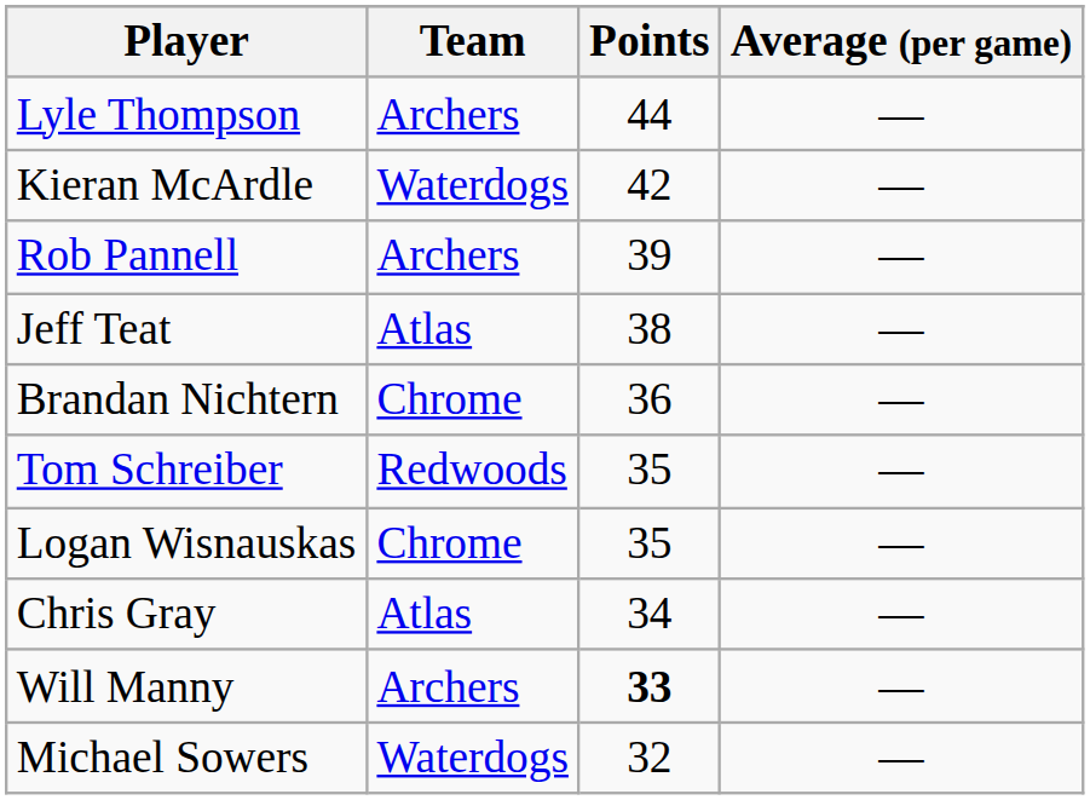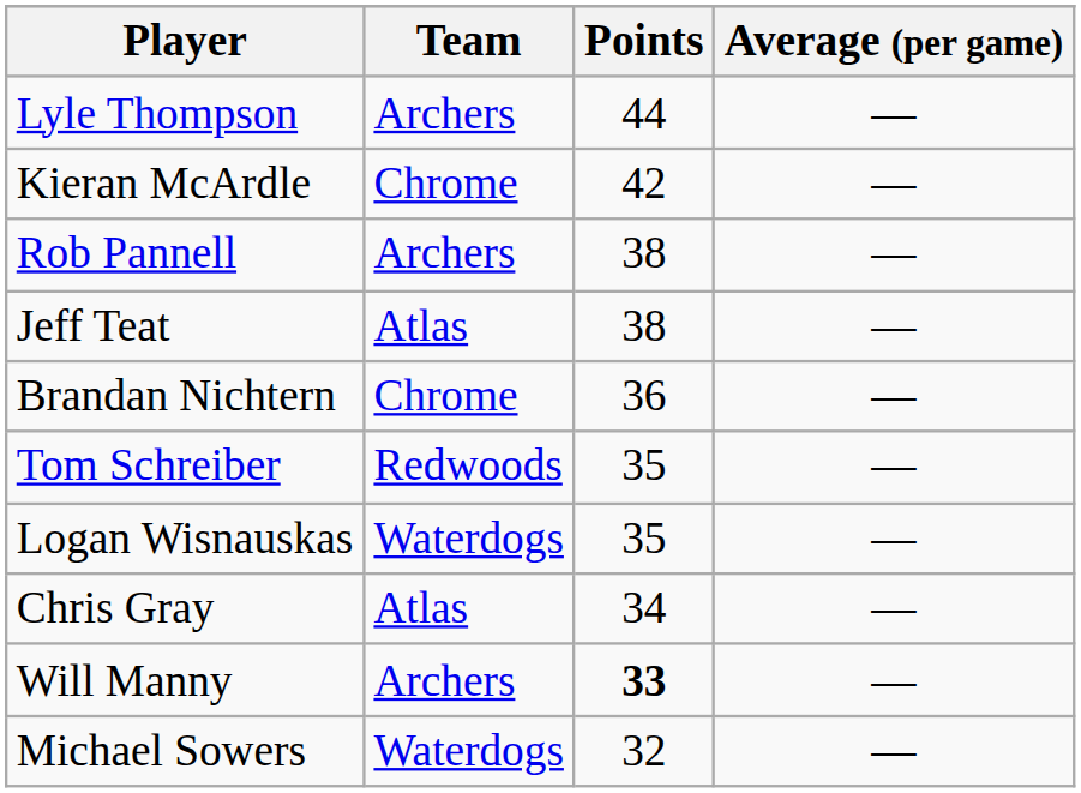Kieran McArdle | Team: Waterdogs -> Chrome
Rob Pannell | Points: 39 -> 38
Logan Wisnauskas | Team: Chrome -> Waterdogs
